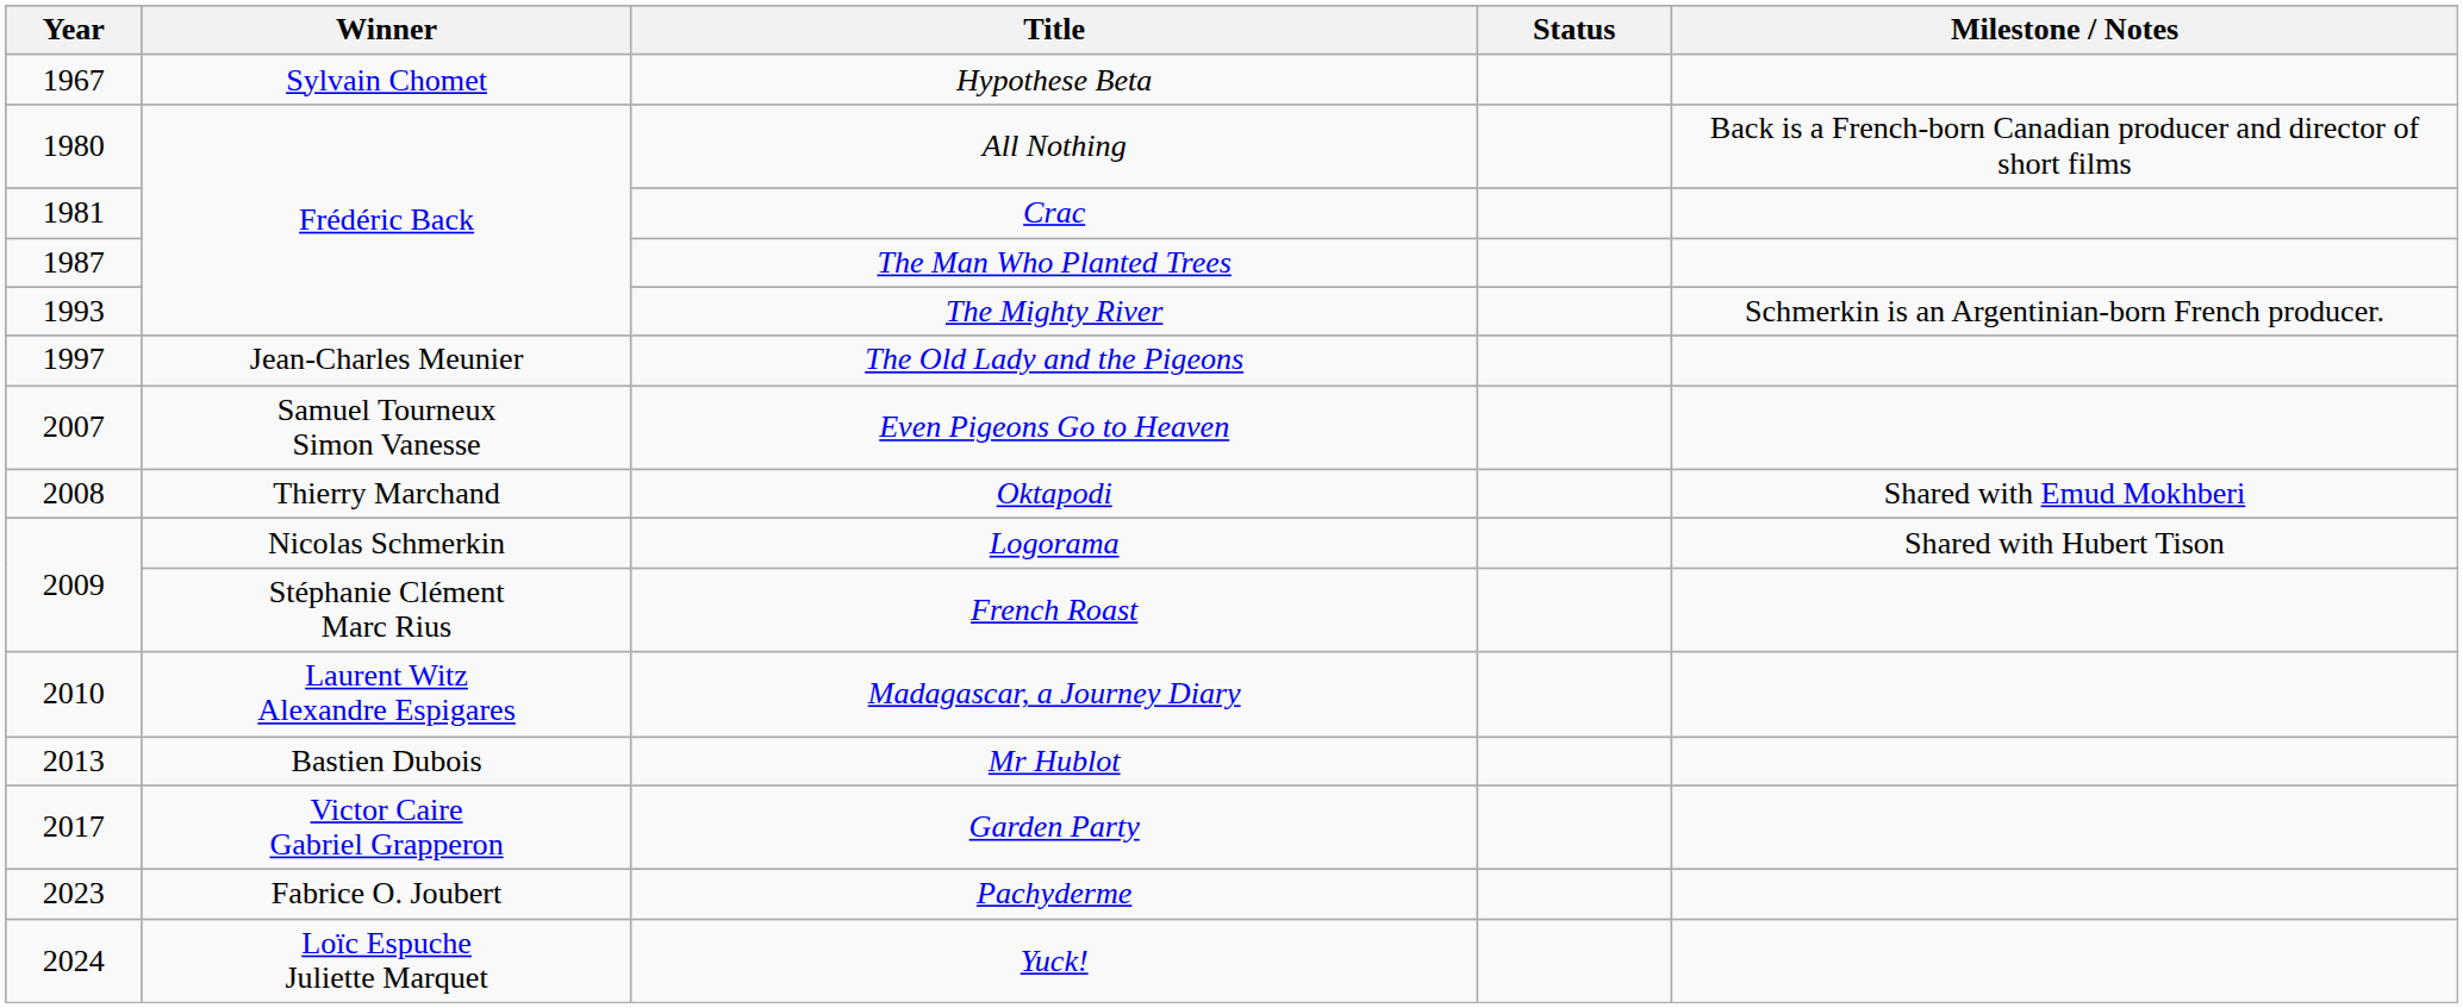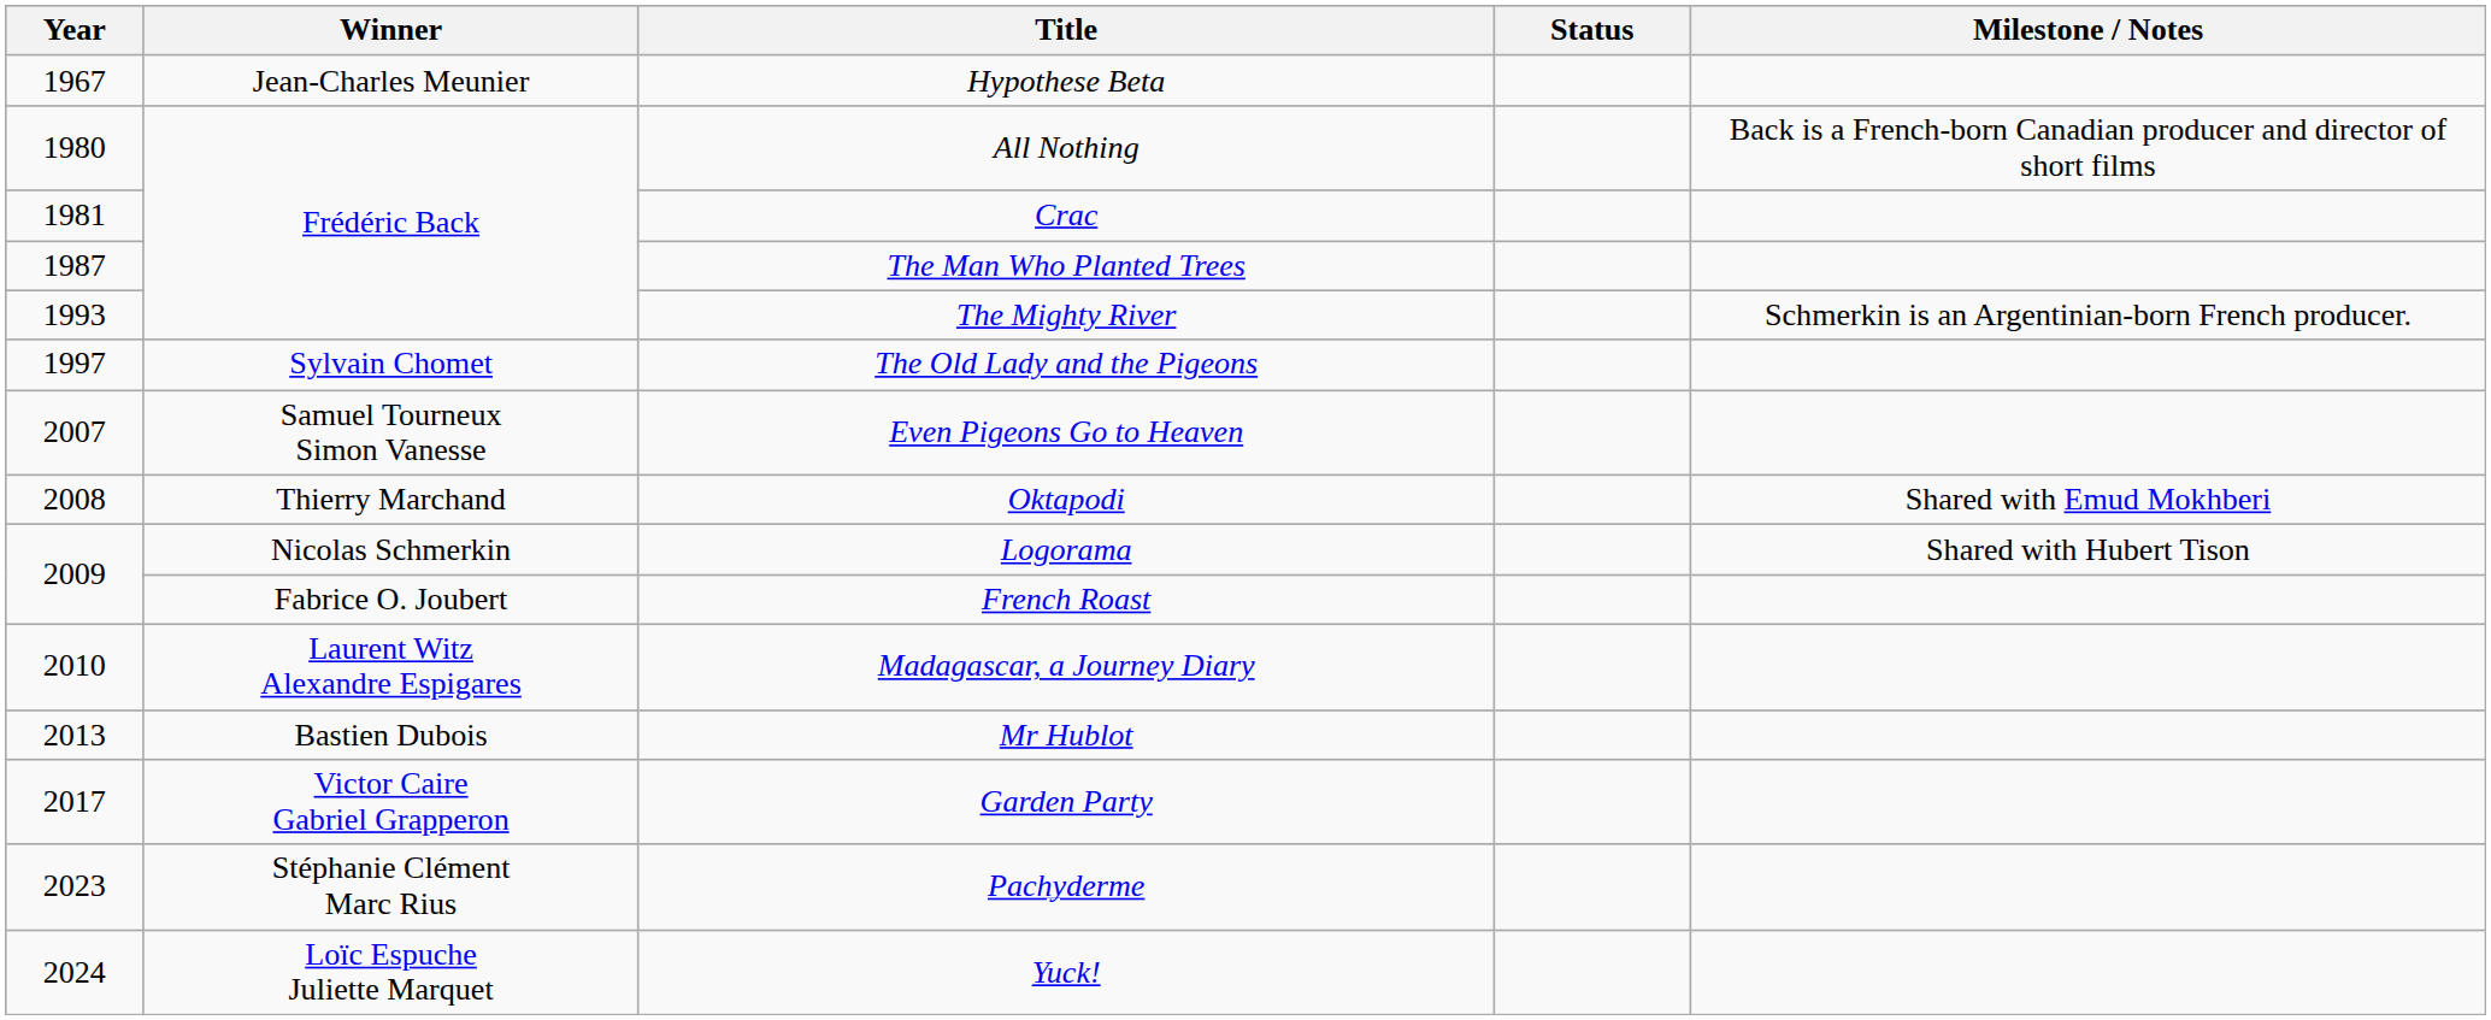Hypothese Beta | Winner: Sylvain Chomet -> Jean-Charles Meunier
The Old Lady and the Pigeons | Winner: Jean-Charles Meunier -> Sylvain Chomet
French Roast | Winner: Stéphanie Clément Marc Rius -> Fabrice O. Joubert
Pachyderme | Winner: Fabrice O. Joubert -> Stéphanie Clément Marc Rius
